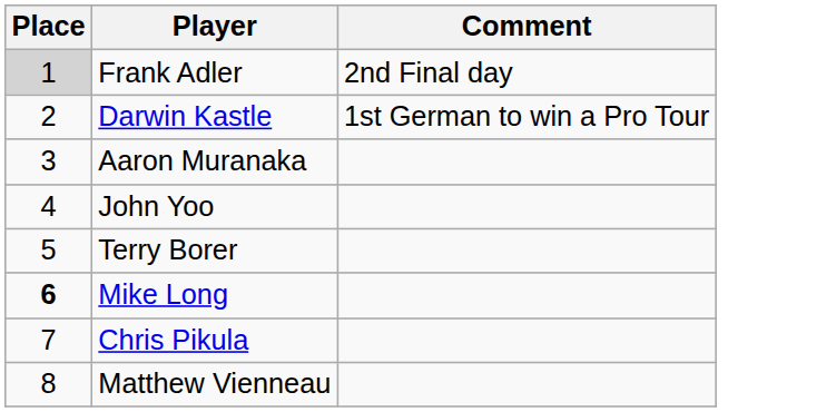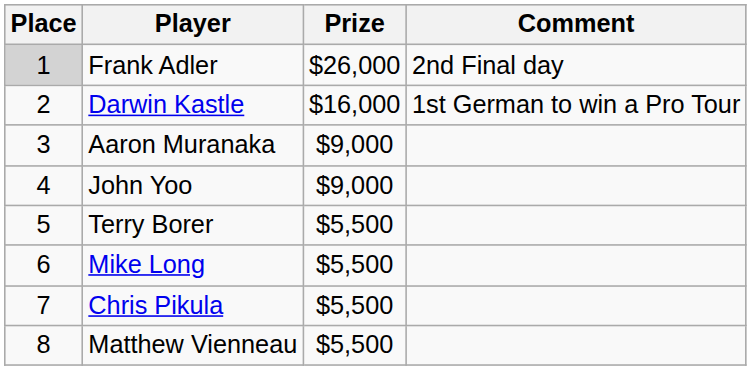+ column: Prize | $26,000 | $16,000 | $9,000 | $9,000 | $5,500 | $5,500 | $5,500 | $5,500
Mike Long | Place: bold -> normal
